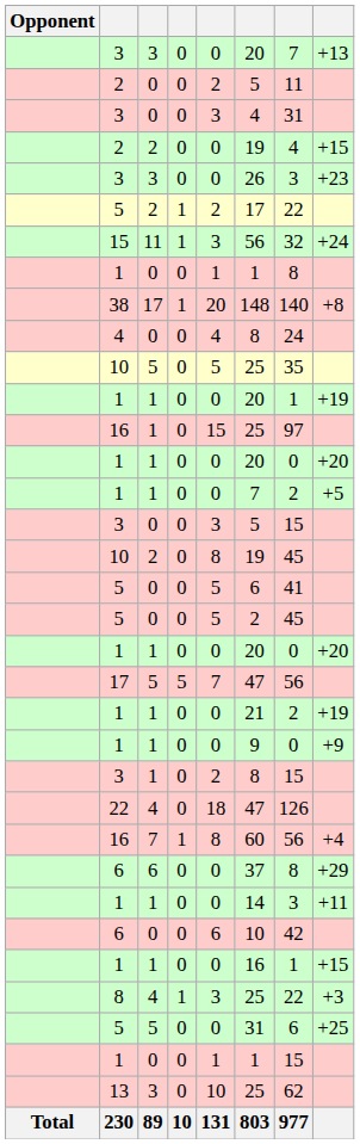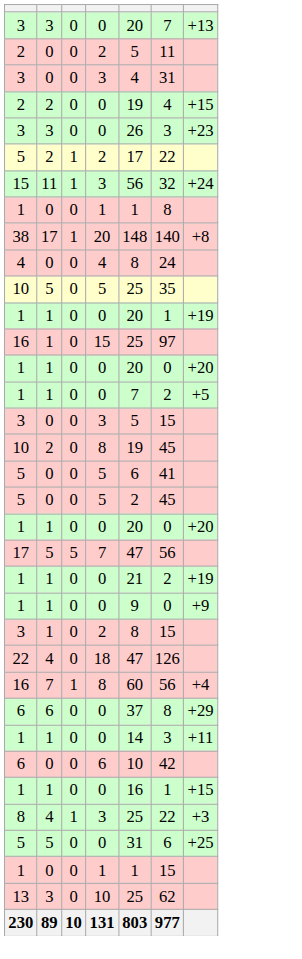- column: Opponent | Total
